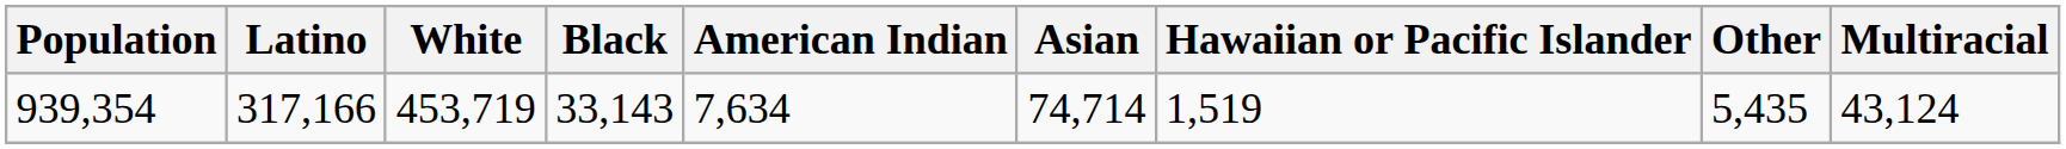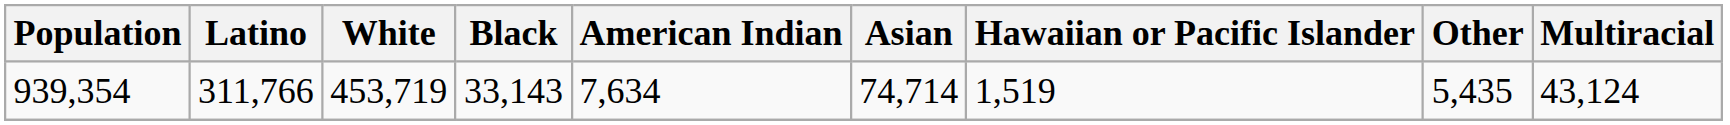939,354 | Latino: 317,166 -> 311,766
